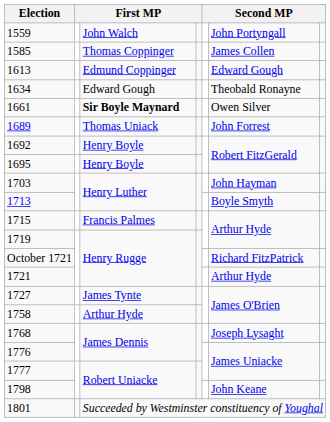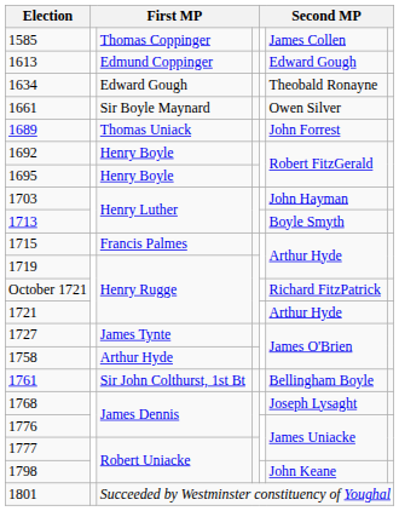- row: 1559 | John Walch | John Portyngall
1661 | column 3: bold -> normal
+ row: 1761 | Sir John Colthurst, 1st Bt | Bellingham Boyle
